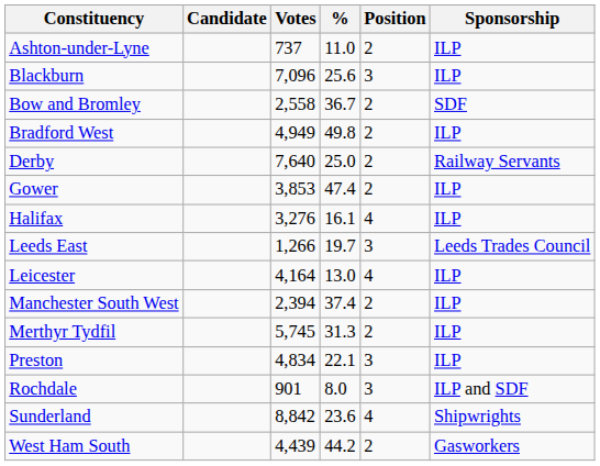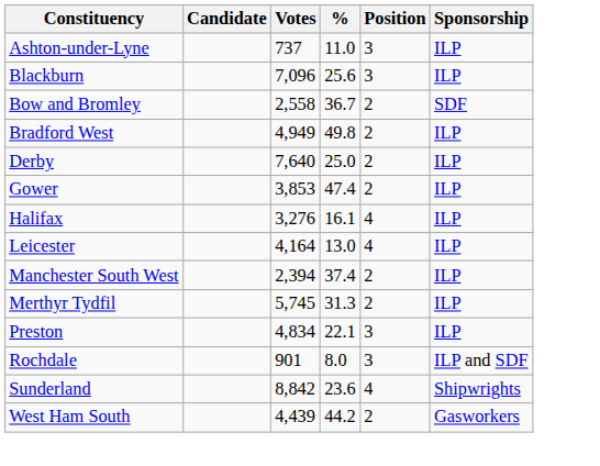Ashton-under-Lyne | Position: 2 -> 3
Derby | Sponsorship: Railway Servants -> ILP
- row: Leeds East | 1,266 | 19.7 | 3 | Leeds Trades Council
